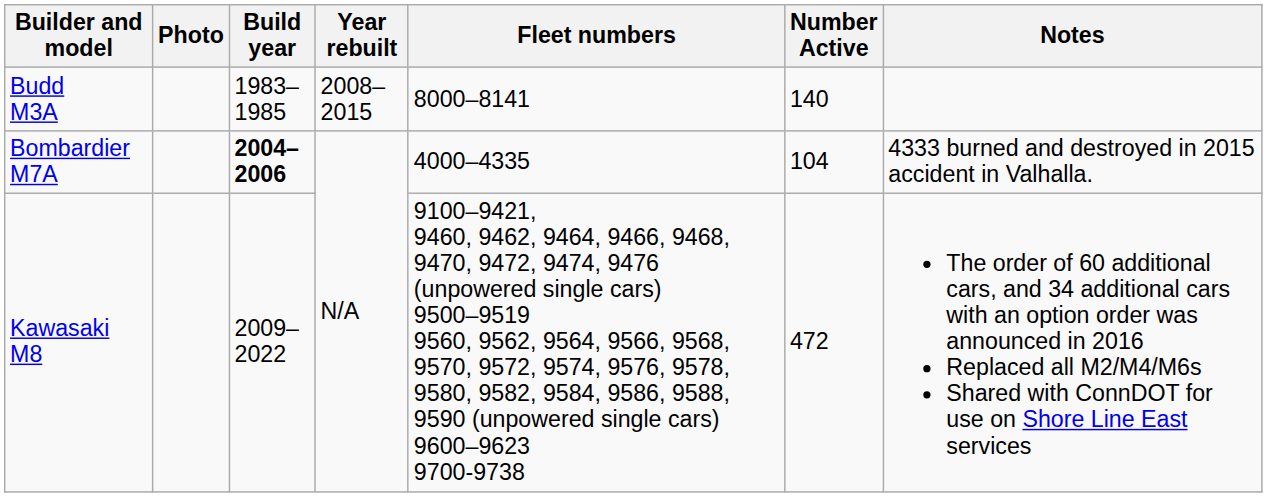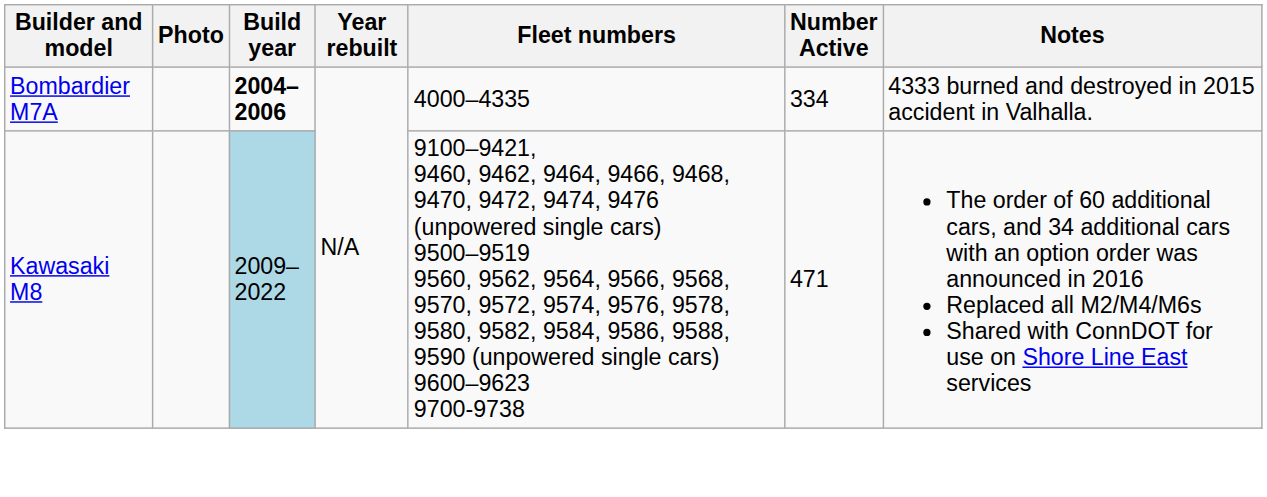- row: Budd M3A | 1983–1985 | 2008–2015 | 8000–8141 | 140
Bombardier M7A | Number Active: 104 -> 334
Kawasaki M8 | Build year: no background -> lightblue background
Kawasaki M8 | Number Active: 472 -> 471
